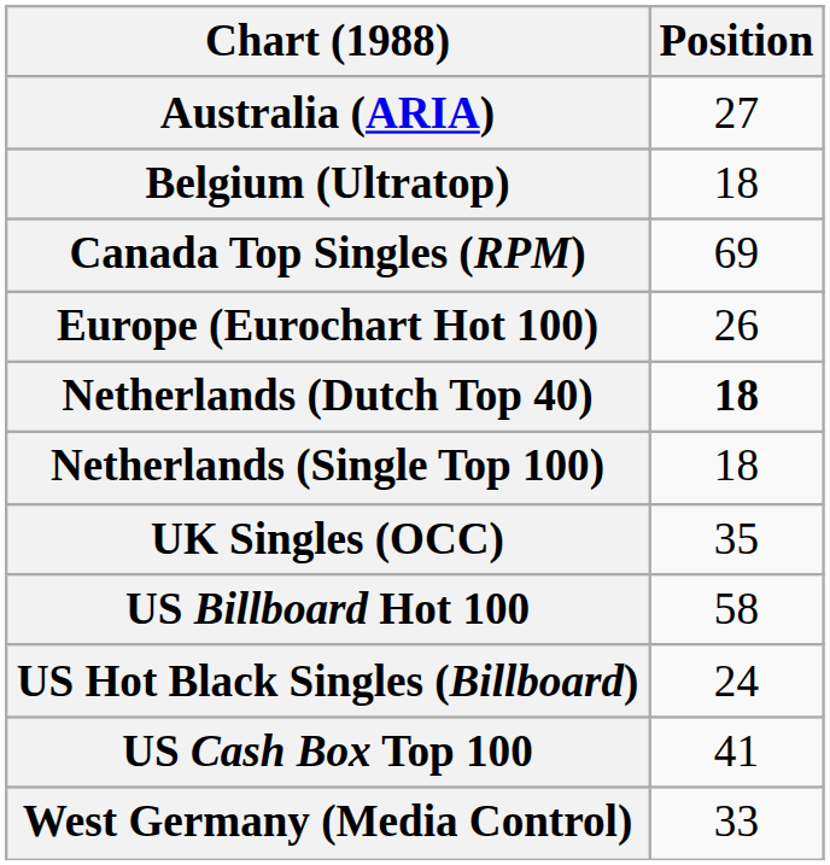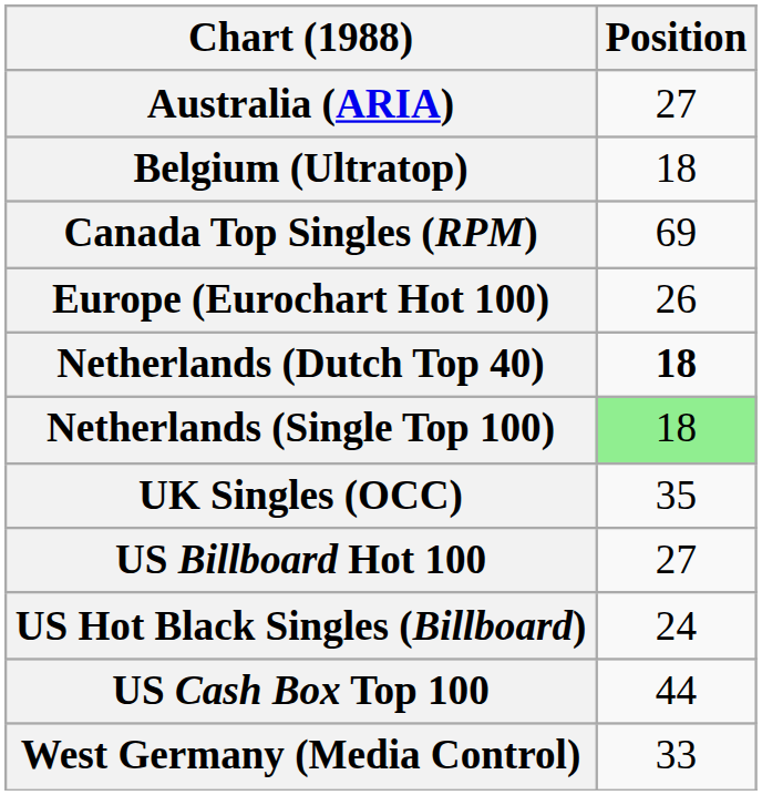Netherlands (Single Top 100) | Position: no background -> lightgreen background
US Billboard Hot 100 | Position: 58 -> 27
US Cash Box Top 100 | Position: 41 -> 44
